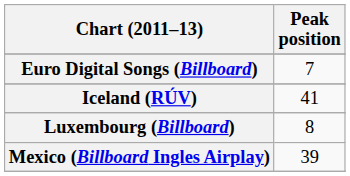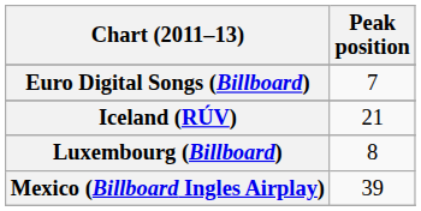Iceland (RÚV) | Peak position: 41 -> 21
